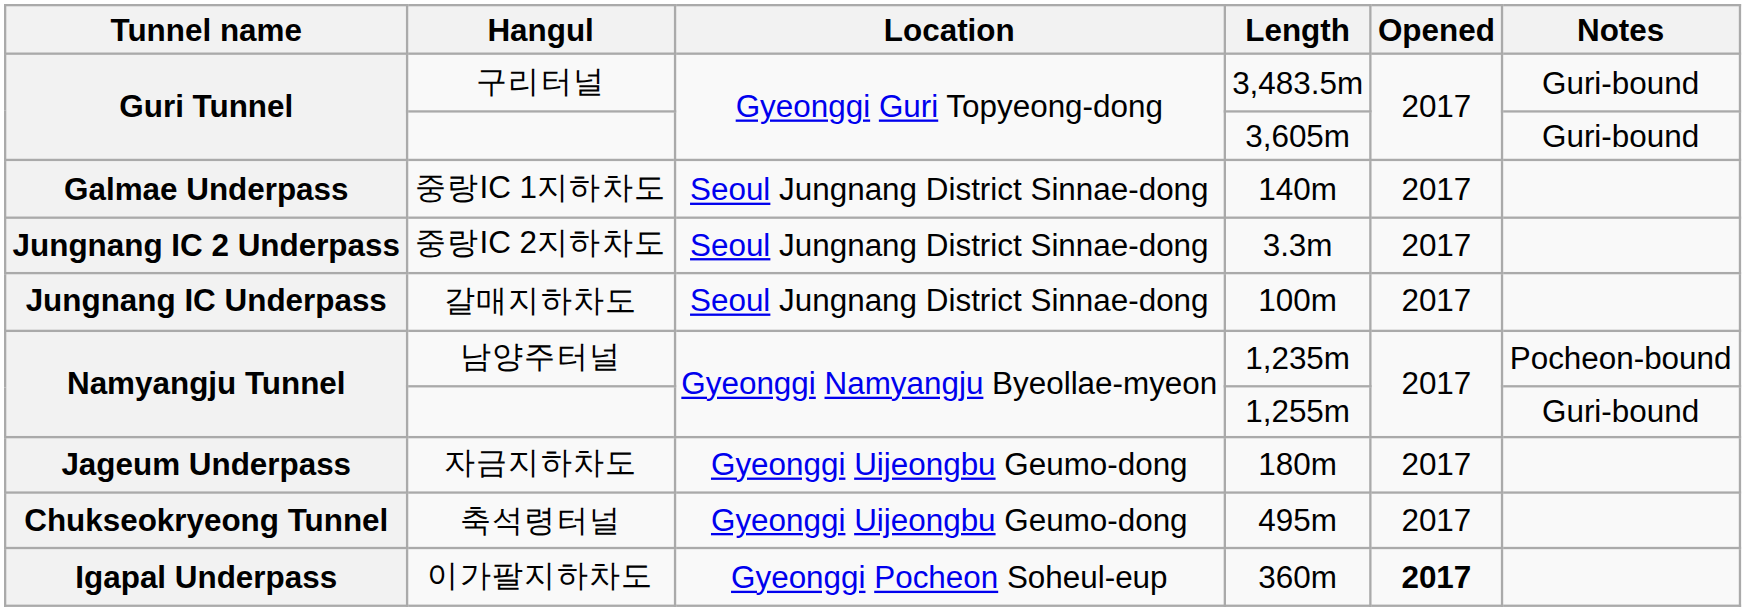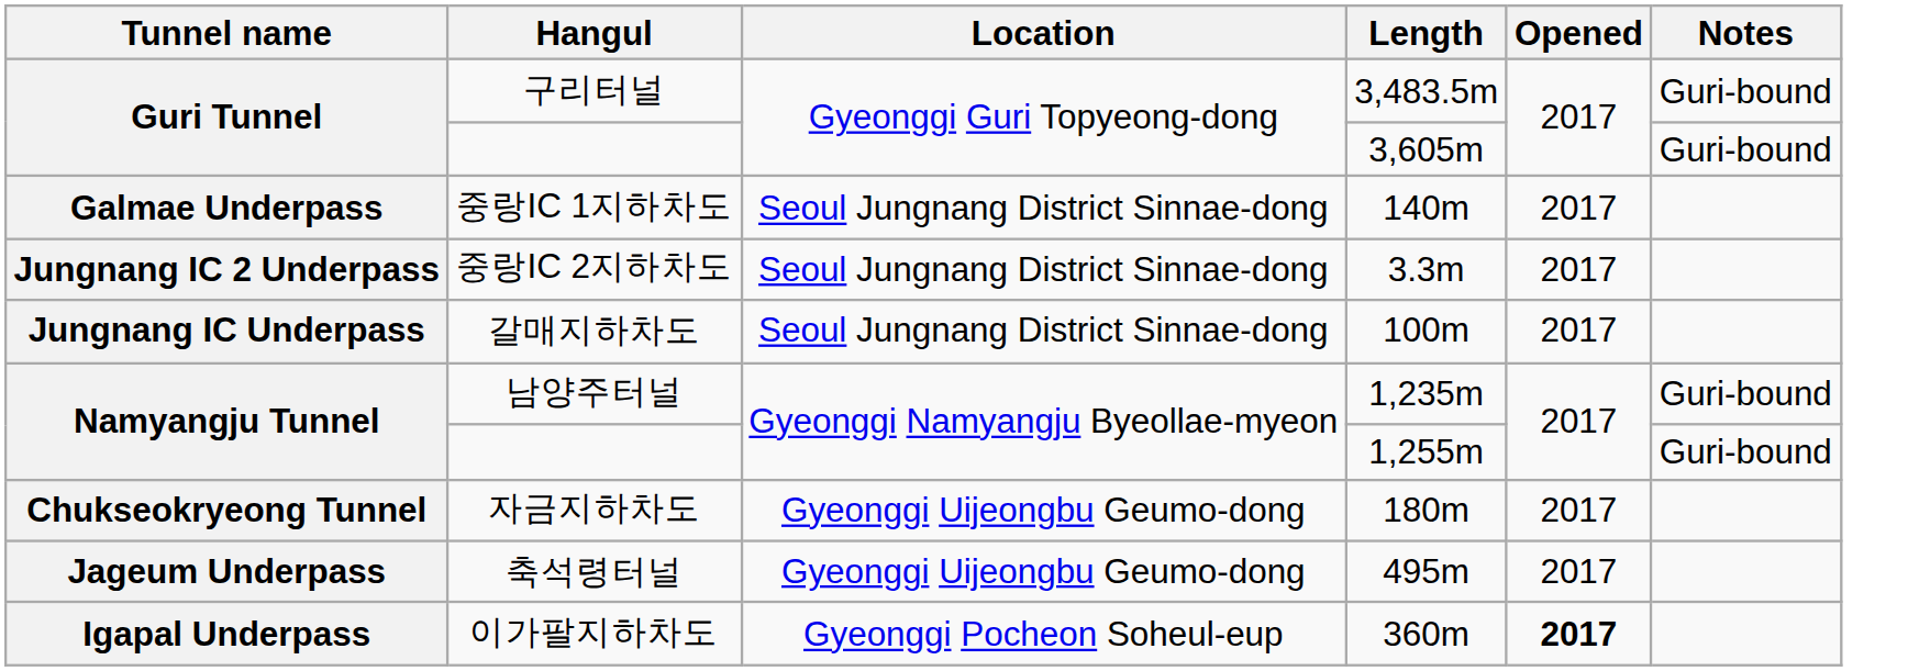남양주터널 | Notes: Pocheon-bound -> Guri-bound
자금지하차도 | Tunnel name: Jageum Underpass -> Chukseokryeong Tunnel
축석령터널 | Tunnel name: Chukseokryeong Tunnel -> Jageum Underpass
